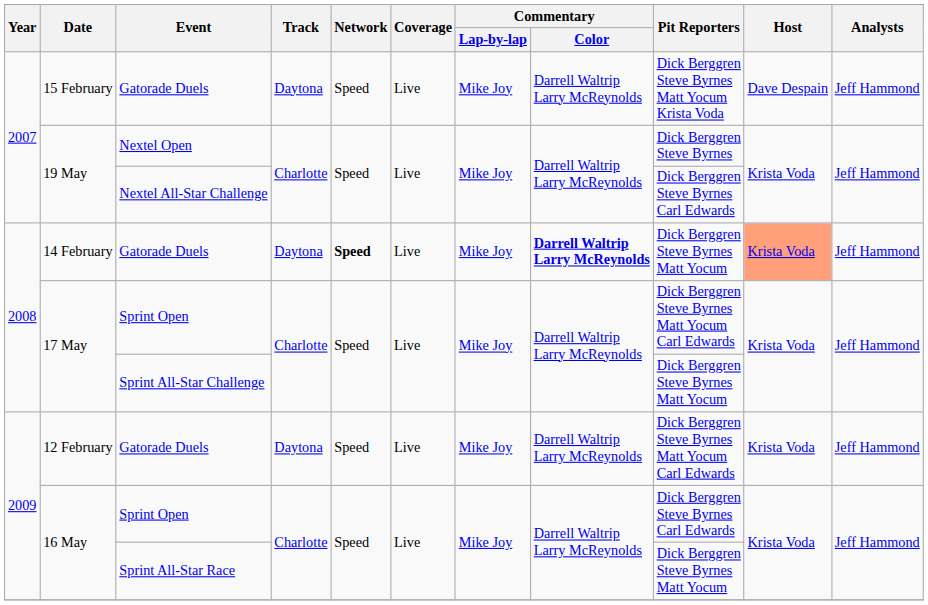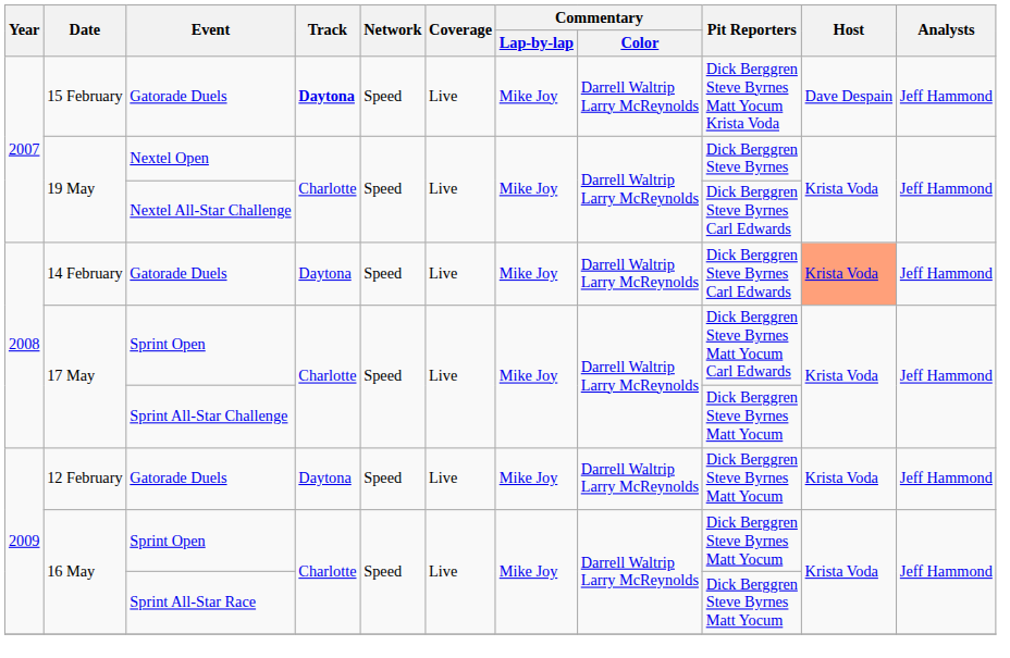15 February | Track: normal -> bold
14 February | Network: bold -> normal
14 February | Commentary / Color: bold -> normal
14 February | Pit Reporters: Dick Berggren Steve Byrnes Matt Yocum -> Dick Berggren Steve Byrnes Carl Edwards
12 February | Pit Reporters: Dick Berggren Steve Byrnes Matt Yocum Carl Edwards -> Dick Berggren Steve Byrnes Matt Yocum
16 May / Sprint Open | Pit Reporters: Dick Berggren Steve Byrnes Carl Edwards -> Dick Berggren Steve Byrnes Matt Yocum
